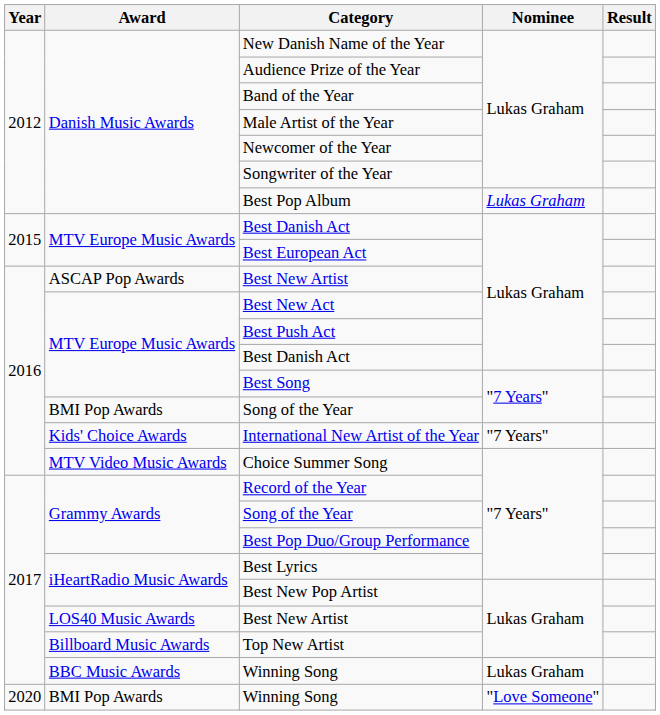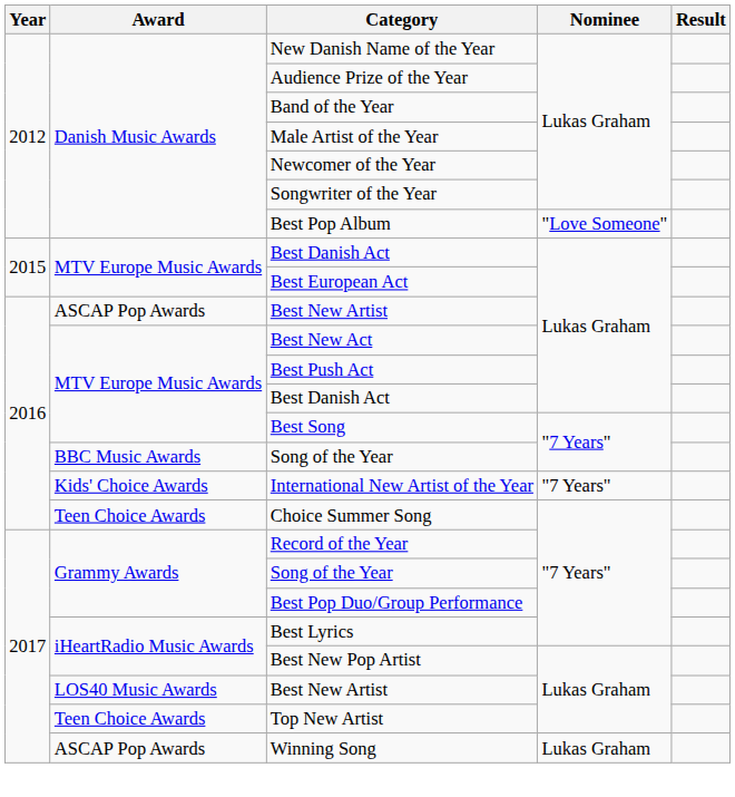Best Pop Album | Nominee: Lukas Graham -> "Love Someone"
2016 / Song of the Year | Award: BMI Pop Awards -> BBC Music Awards
Choice Summer Song | Award: MTV Video Music Awards -> Teen Choice Awards
Top New Artist | Award: Billboard Music Awards -> Teen Choice Awards
2017 / Winning Song | Award: BBC Music Awards -> ASCAP Pop Awards
- row: 2020 | BMI Pop Awards | Winning Song | "Love Someone"
